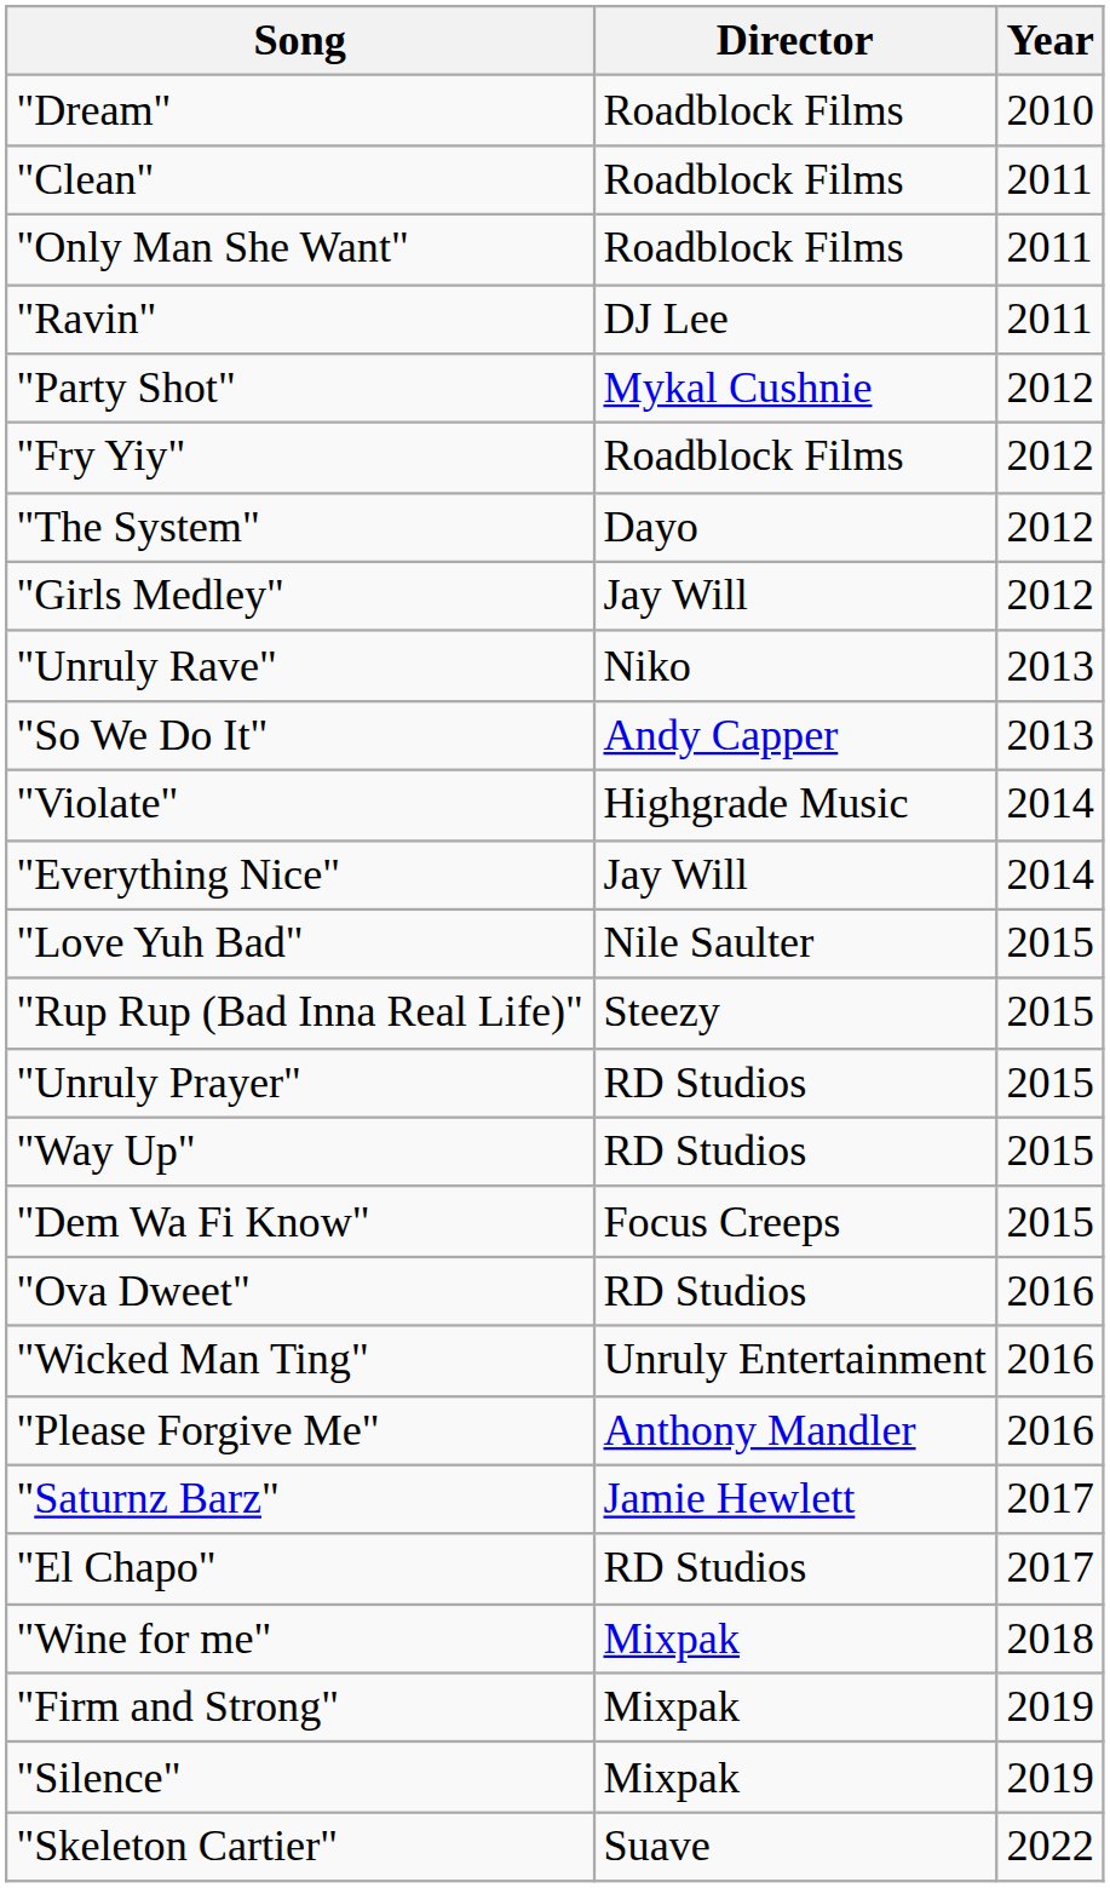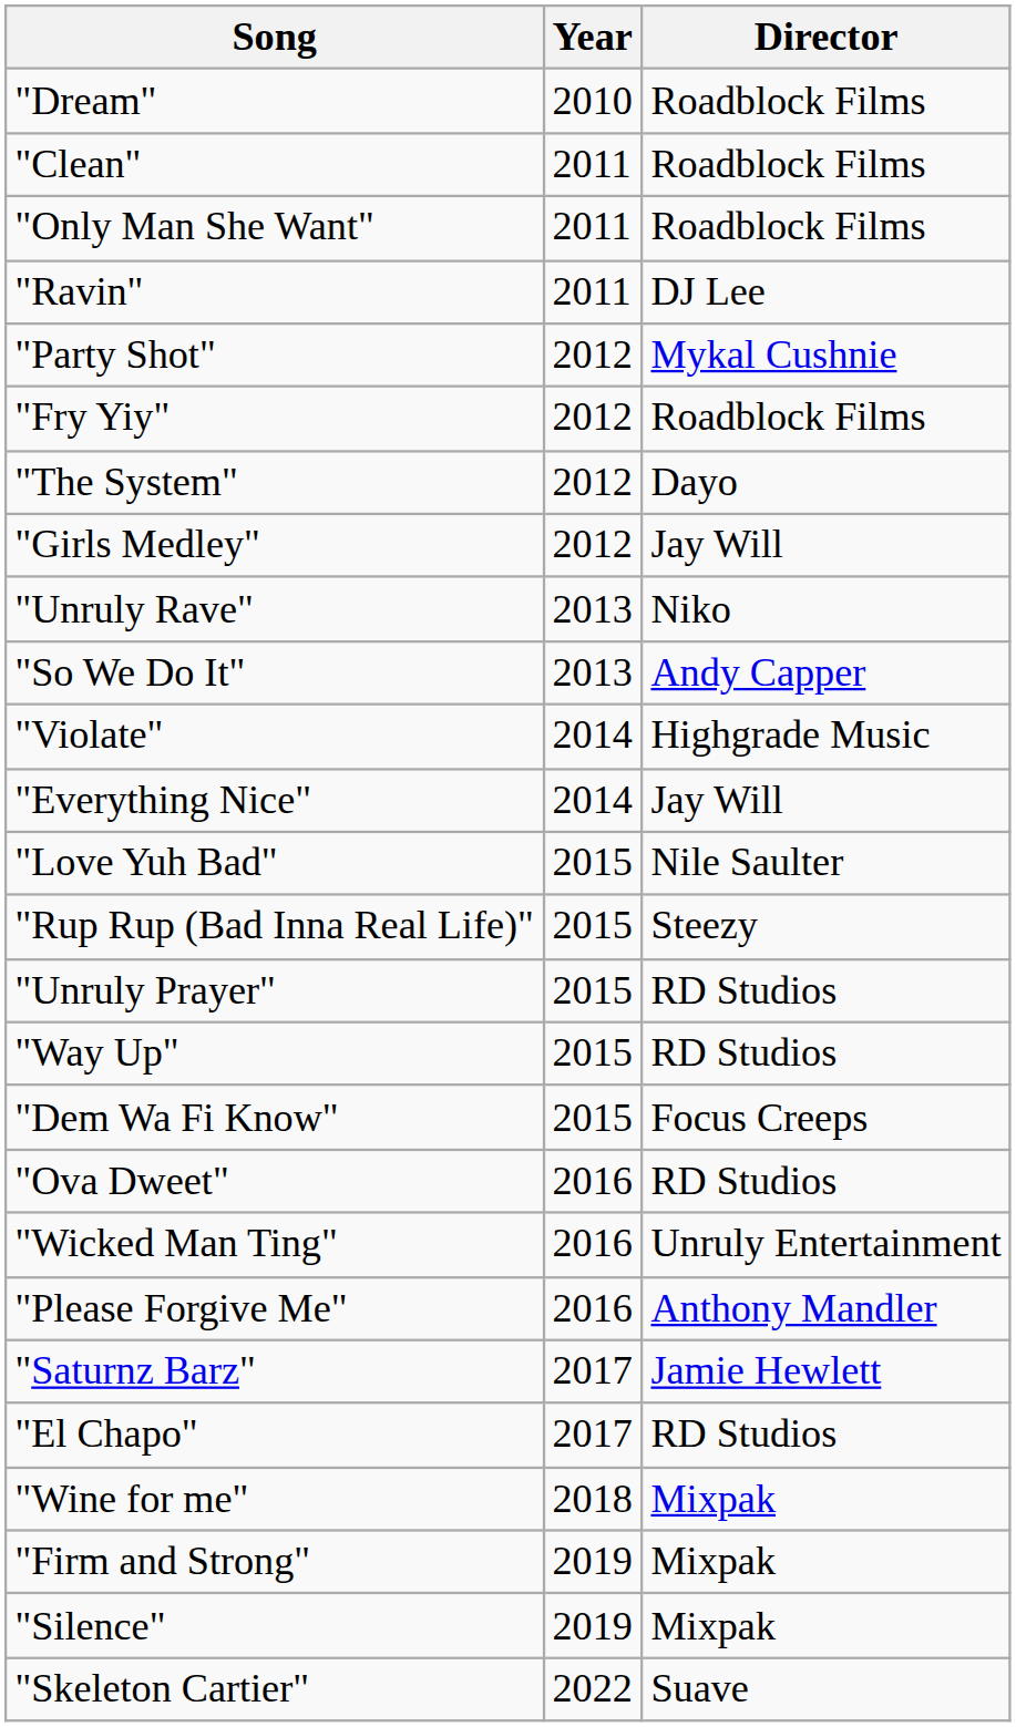columns swapped: Year <-> Director
